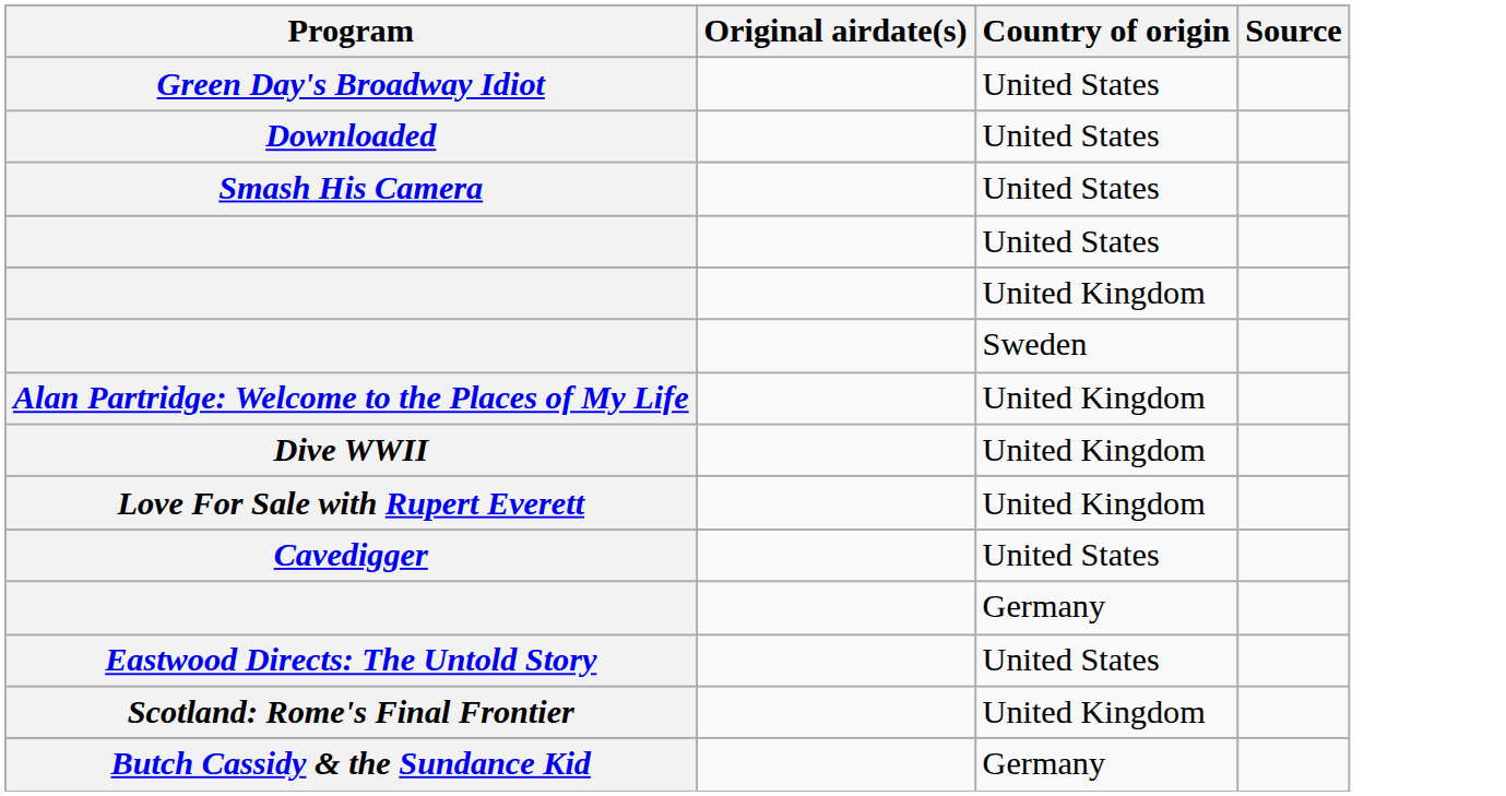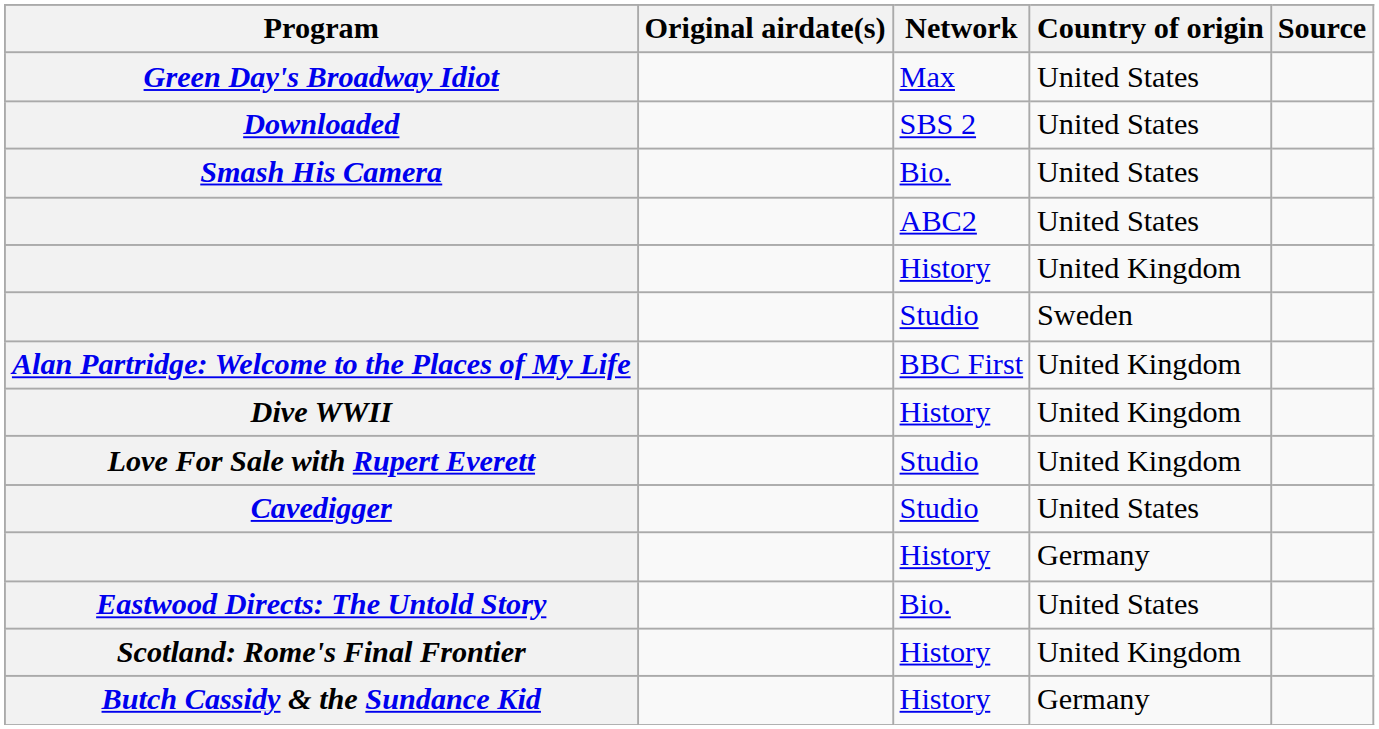+ column: Network | Max | SBS 2 | Bio. | ABC2 | History | Studio | BBC First | History | Studio | Studio | History | Bio. | History | History
